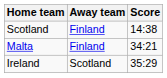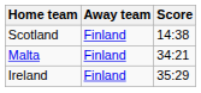Ireland | Away team: Scotland -> Finland
